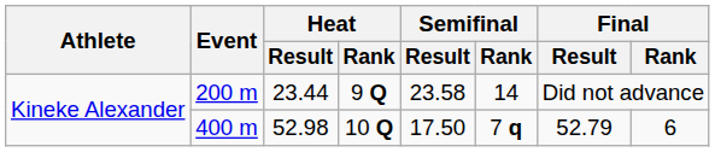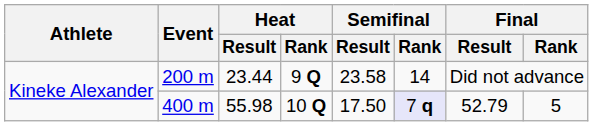400 m | Heat / Result: 52.98 -> 55.98
400 m | Semifinal / Rank: no background -> lavender background
400 m | Final / Rank: 6 -> 5
